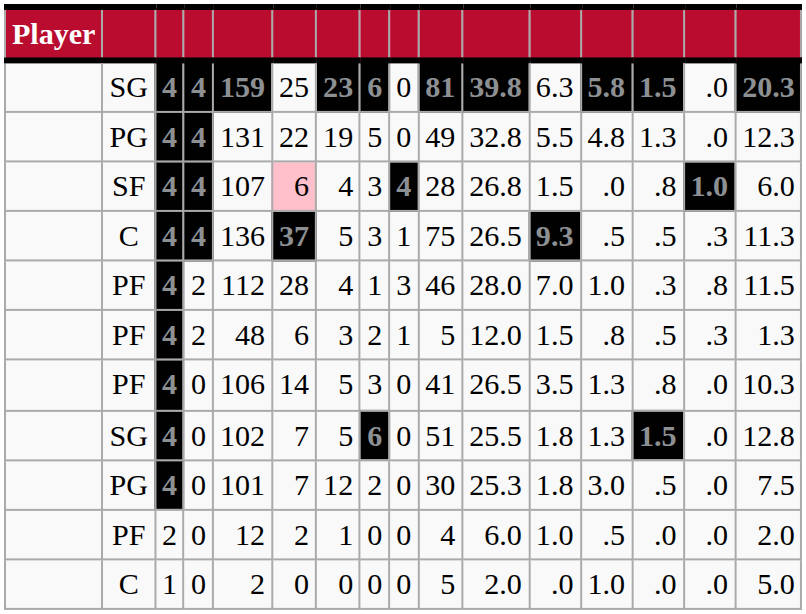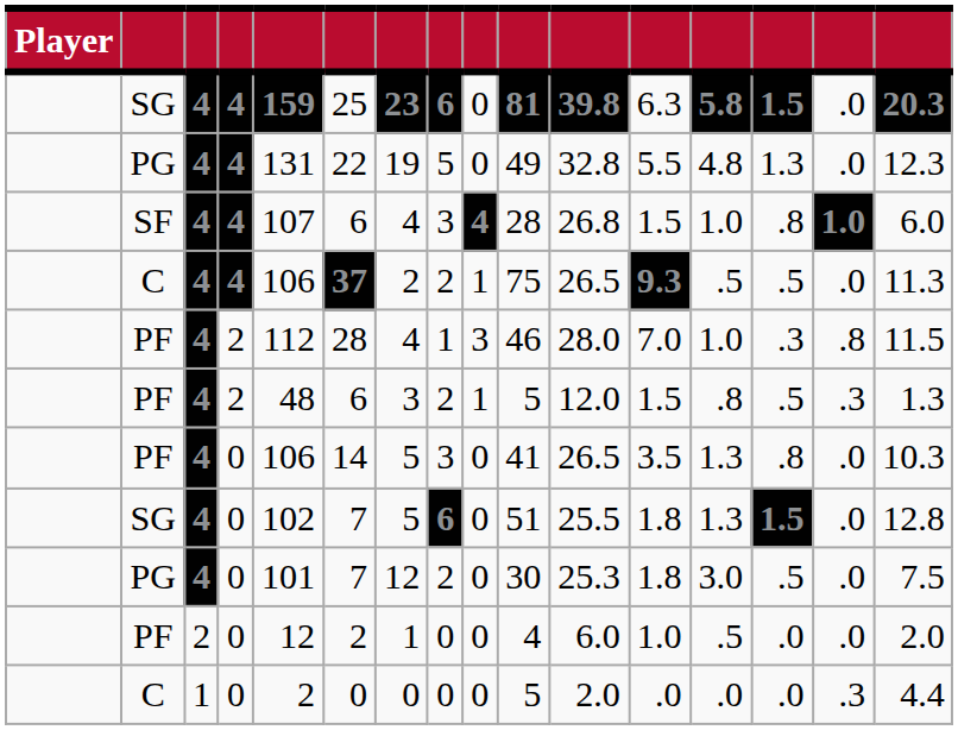SF | column 6: pink background -> no background
SF | column 13: .0 -> 1.0
C / 4 | column 5: 136 -> 106
C / 4 | column 7: 5 -> 2
C / 4 | column 8: 3 -> 2
C / 4 | column 15: .3 -> .0
C / 0 | column 13: 1.0 -> .0
C / 0 | column 15: .0 -> .3
C / 0 | column 16: 5.0 -> 4.4
